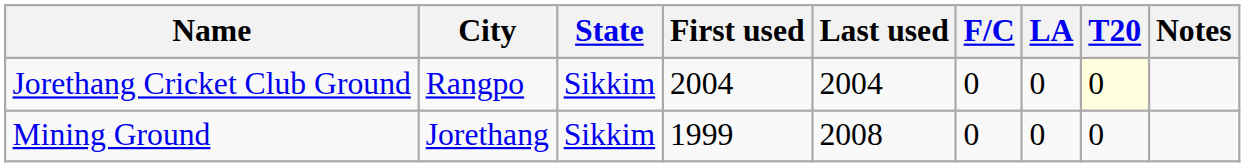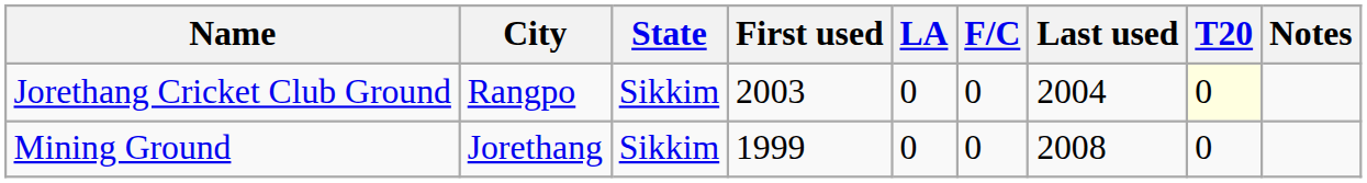columns swapped: Last used <-> LA
Jorethang Cricket Club Ground | First used: 2004 -> 2003
